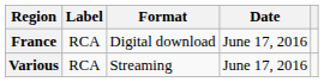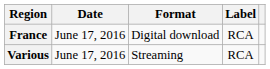columns swapped: Date <-> Label
